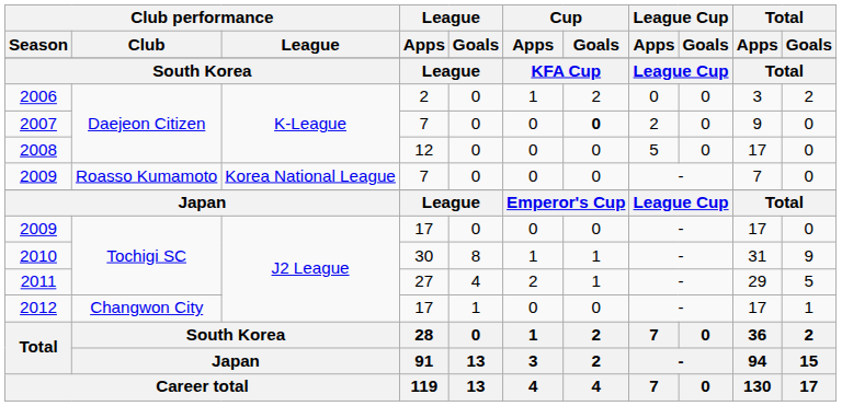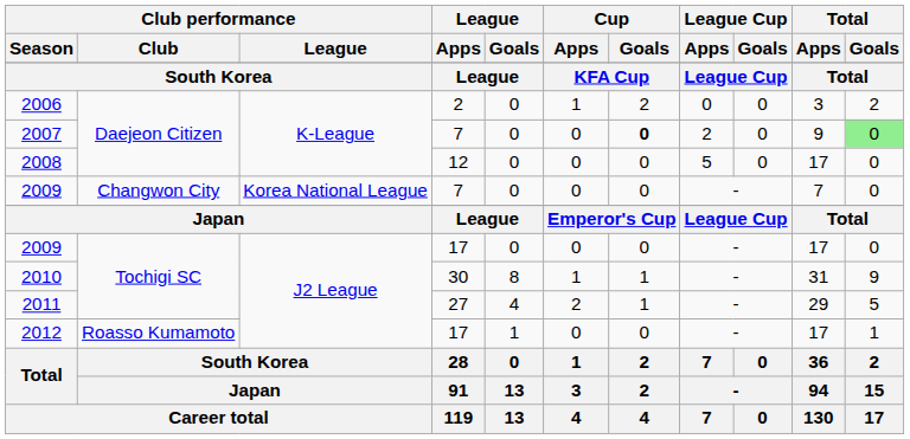2007 | Total / Goals: no background -> lightgreen background
2009 / 7 | Club performance / Club: Roasso Kumamoto -> Changwon City
2012 | Club performance / Club: Changwon City -> Roasso Kumamoto
